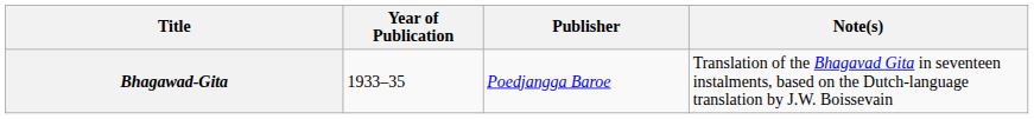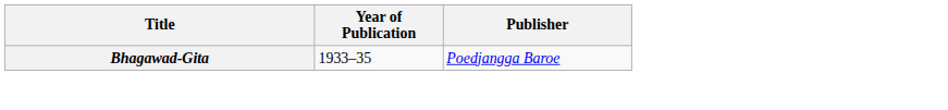- column: Note(s) | Translation of the Bhagavad Gita in seventeen instalments, based on the Dutch-language translation by J.W. Boissevain
